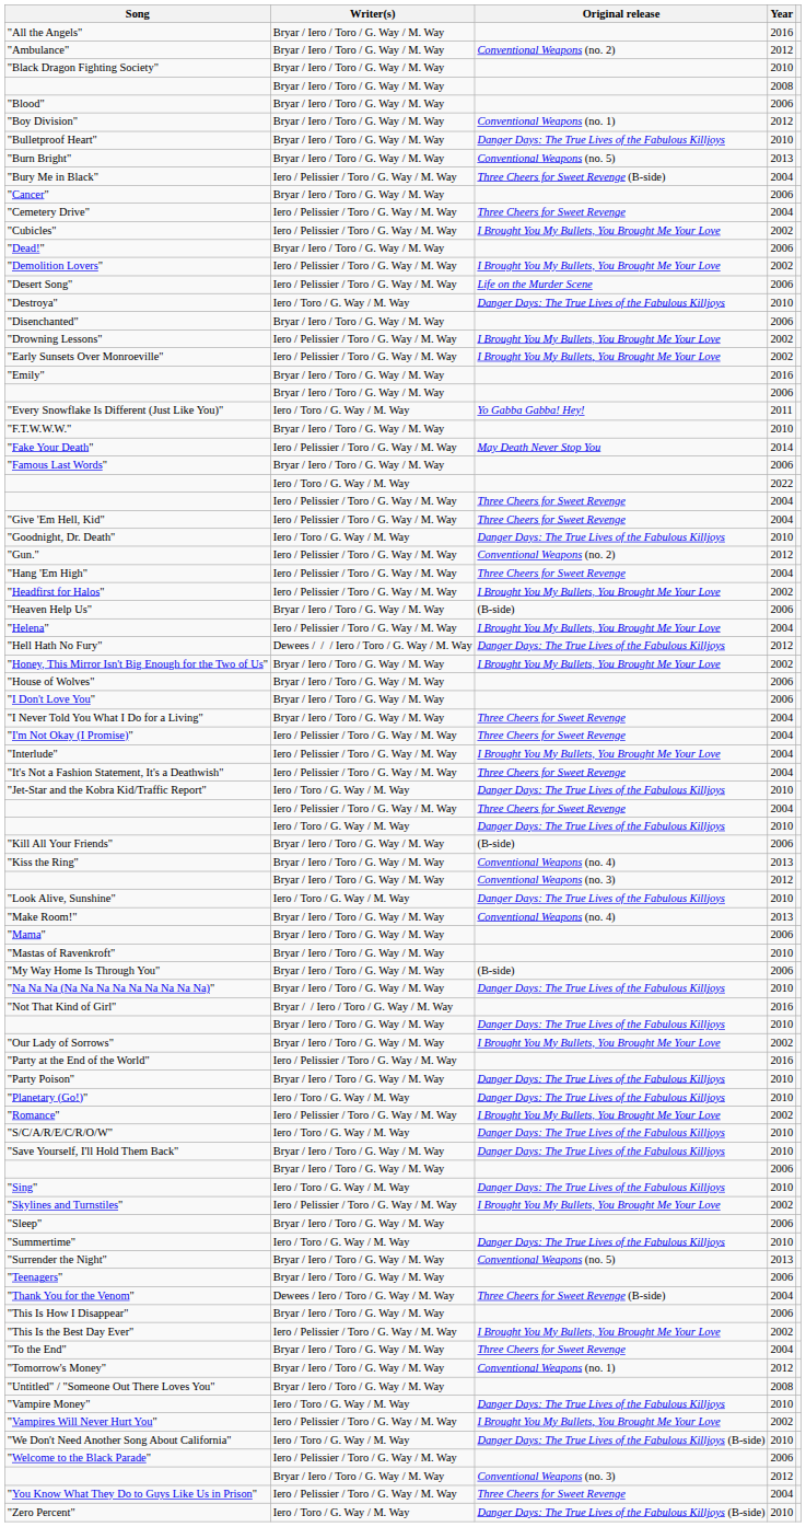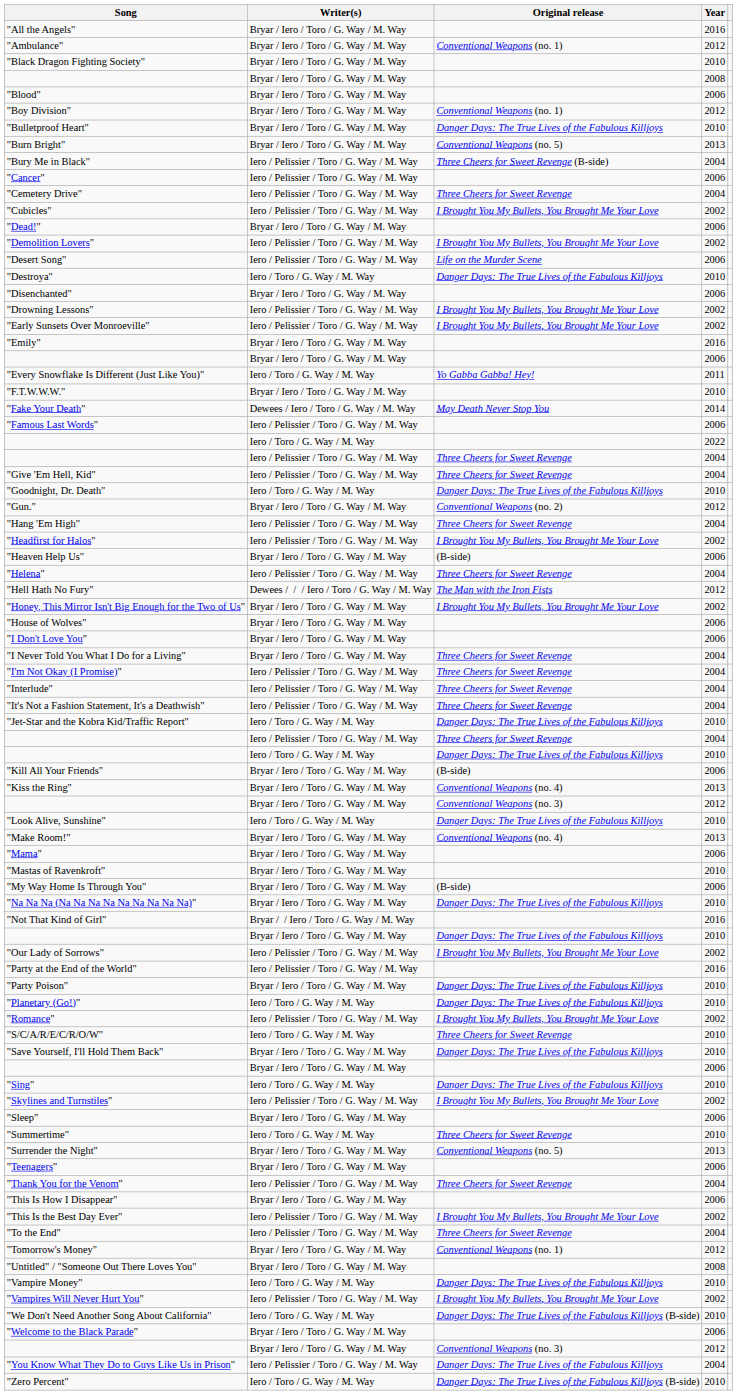"Ambulance" | Original release: Conventional Weapons (no. 2) -> Conventional Weapons (no. 1)
"Cancer" | Writer(s): Bryar / Iero / Toro / G. Way / M. Way -> Iero / Pelissier / Toro / G. Way / M. Way
"Fake Your Death" | Writer(s): Iero / Pelissier / Toro / G. Way / M. Way -> Dewees / Iero / Toro / G. Way / M. Way
"Famous Last Words" | Writer(s): Bryar / Iero / Toro / G. Way / M. Way -> Iero / Pelissier / Toro / G. Way / M. Way
"Gun." | Writer(s): Iero / Pelissier / Toro / G. Way / M. Way -> Bryar / Iero / Toro / G. Way / M. Way
"Helena" | Original release: I Brought You My Bullets, You Brought Me Your Love -> Three Cheers for Sweet Revenge
"Hell Hath No Fury" | Original release: Danger Days: The True Lives of the Fabulous Killjoys -> The Man with the Iron Fists
"Interlude" | Original release: I Brought You My Bullets, You Brought Me Your Love -> Three Cheers for Sweet Revenge
"Our Lady of Sorrows" | Writer(s): Bryar / Iero / Toro / G. Way / M. Way -> Iero / Pelissier / Toro / G. Way / M. Way
"S/C/A/R/E/C/R/O/W" | Original release: Danger Days: The True Lives of the Fabulous Killjoys -> Three Cheers for Sweet Revenge
"Summertime" | Original release: Danger Days: The True Lives of the Fabulous Killjoys -> Three Cheers for Sweet Revenge
"Thank You for the Venom" | Writer(s): Dewees / Iero / Toro / G. Way / M. Way -> Iero / Pelissier / Toro / G. Way / M. Way
"Thank You for the Venom" | Original release: Three Cheers for Sweet Revenge (B-side) -> Three Cheers for Sweet Revenge
"To the End" | Writer(s): Bryar / Iero / Toro / G. Way / M. Way -> Iero / Pelissier / Toro / G. Way / M. Way
"Welcome to the Black Parade" | Writer(s): Iero / Pelissier / Toro / G. Way / M. Way -> Bryar / Iero / Toro / G. Way / M. Way
"You Know What They Do to Guys Like Us in Prison" | Original release: Three Cheers for Sweet Revenge -> Danger Days: The True Lives of the Fabulous Killjoys
